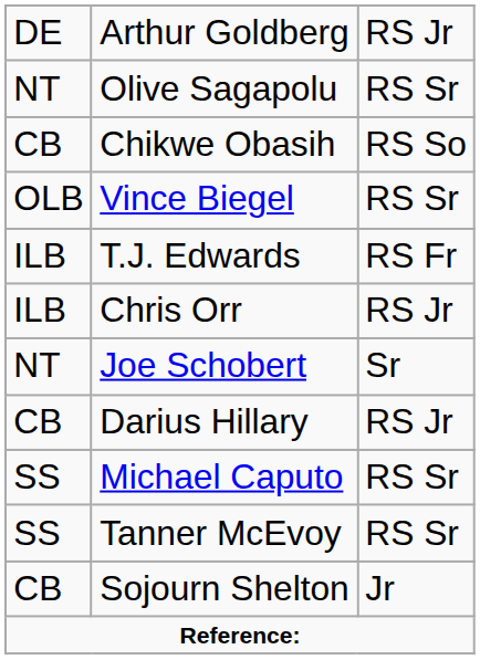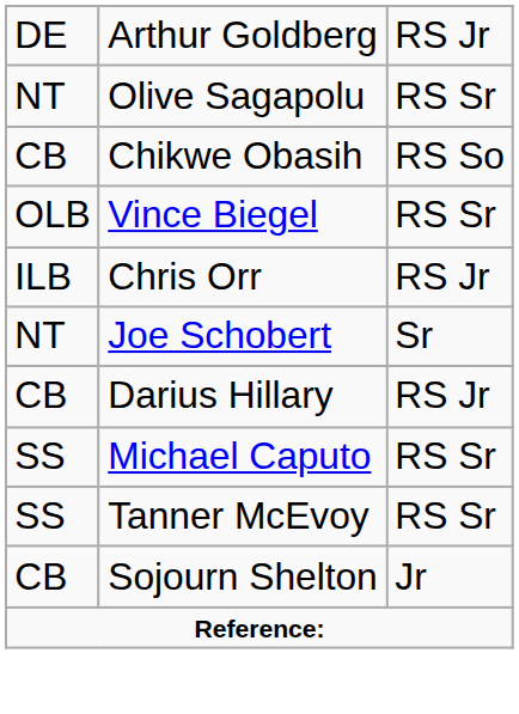- row: ILB | T.J. Edwards | RS Fr
